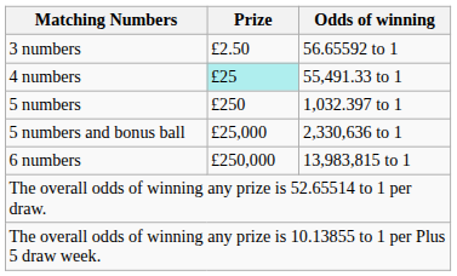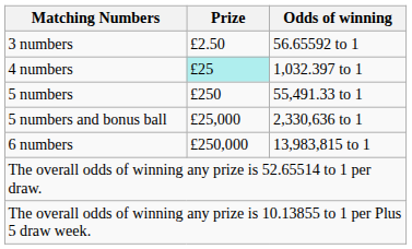4 numbers | Odds of winning: 55,491.33 to 1 -> 1,032.397 to 1
5 numbers | Odds of winning: 1,032.397 to 1 -> 55,491.33 to 1
